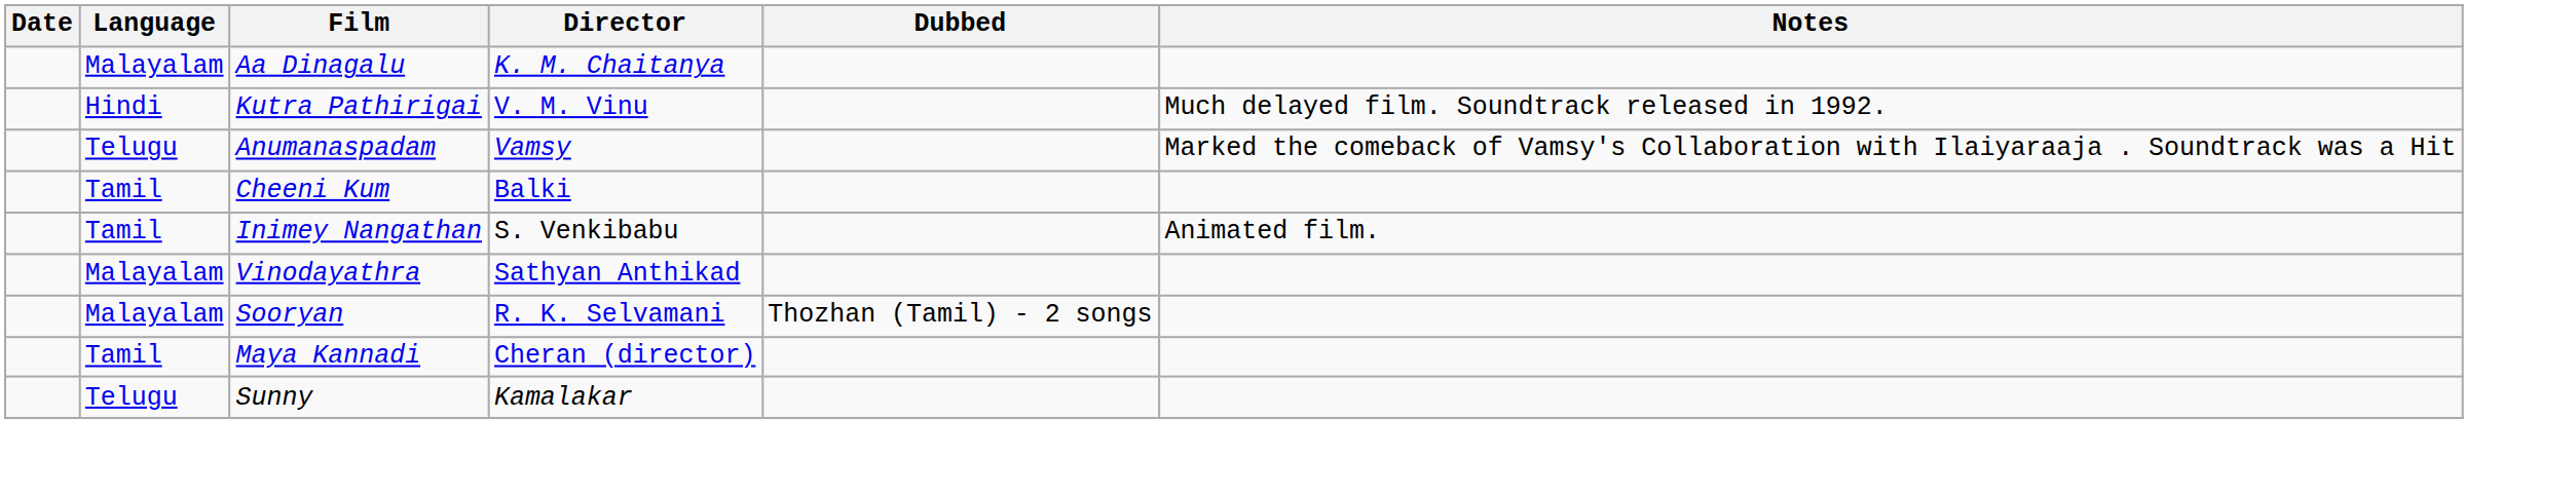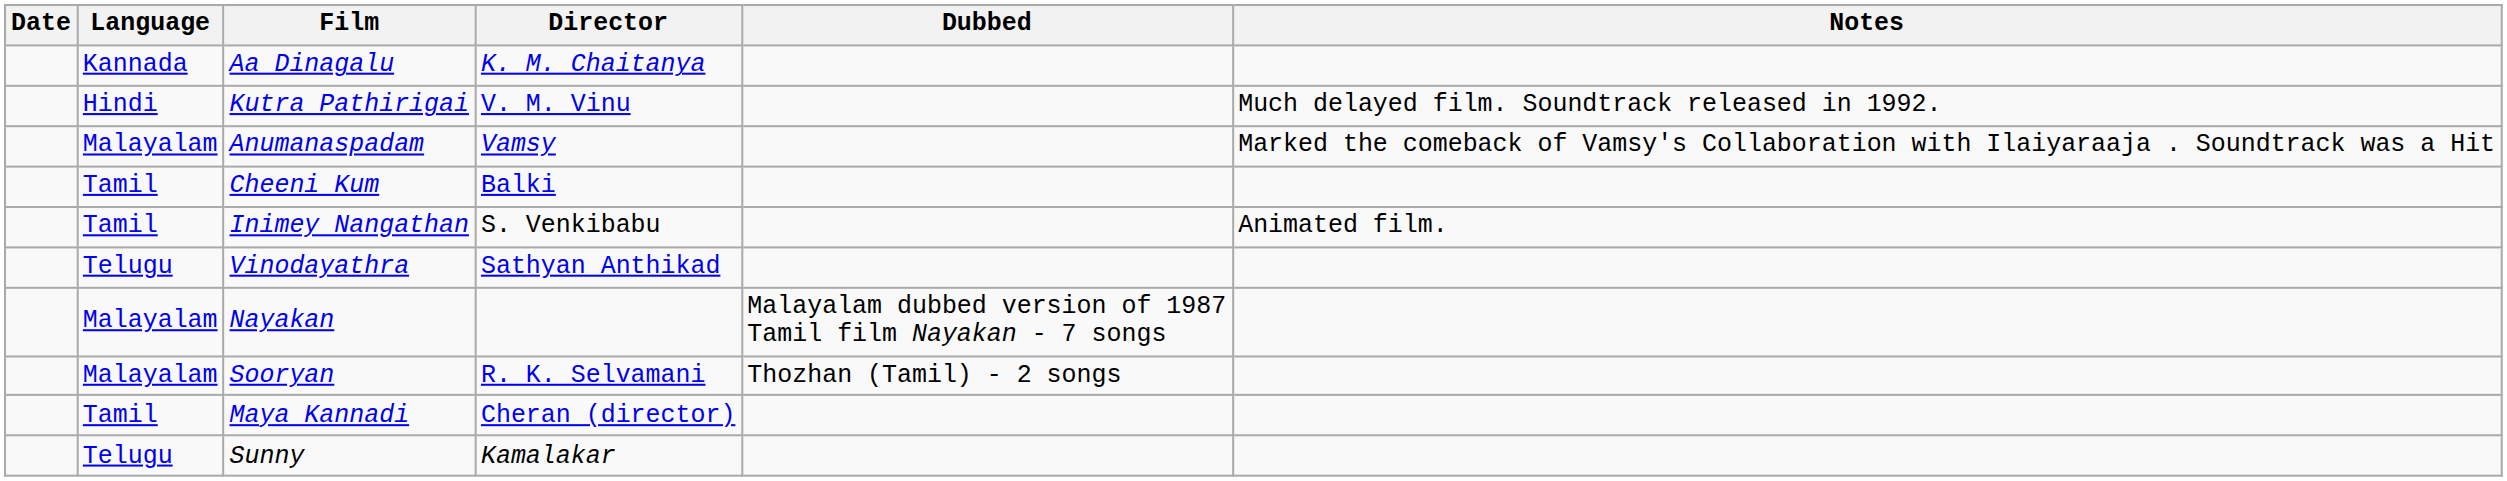Aa Dinagalu | Language: Malayalam -> Kannada
Anumanaspadam | Language: Telugu -> Malayalam
Vinodayathra | Language: Malayalam -> Telugu
+ row: Malayalam | Nayakan | Malayalam dubbed version of 1987 Tamil film Nayakan - 7 songs
